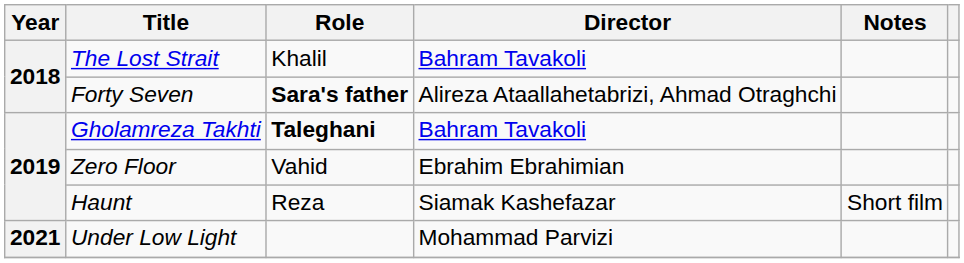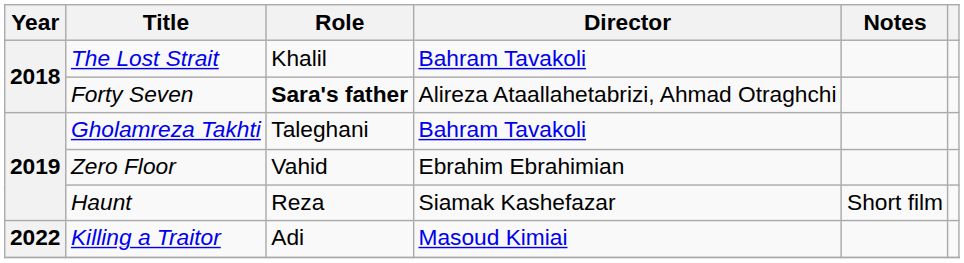Gholamreza Takhti | Role: bold -> normal
- row: 2021 | Under Low Light | Mohammad Parvizi
+ row: 2022 | Killing a Traitor | Adi | Masoud Kimiai
